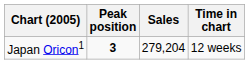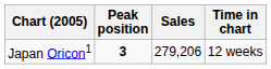Japan Oricon1 | Sales: 279,204 -> 279,206
